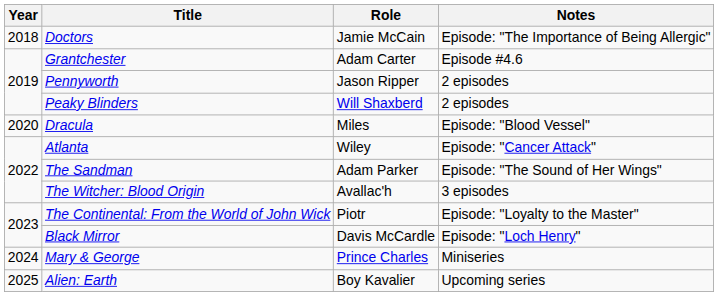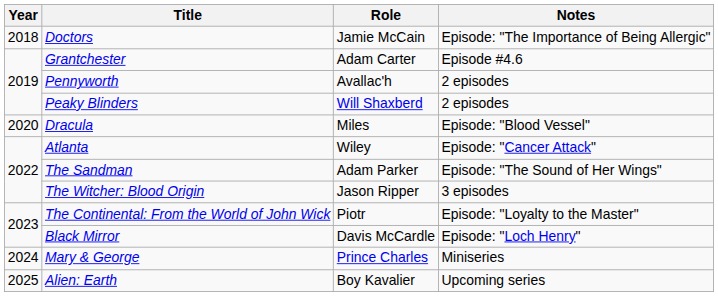Pennyworth | Role: Jason Ripper -> Avallac'h
The Witcher: Blood Origin | Role: Avallac'h -> Jason Ripper
